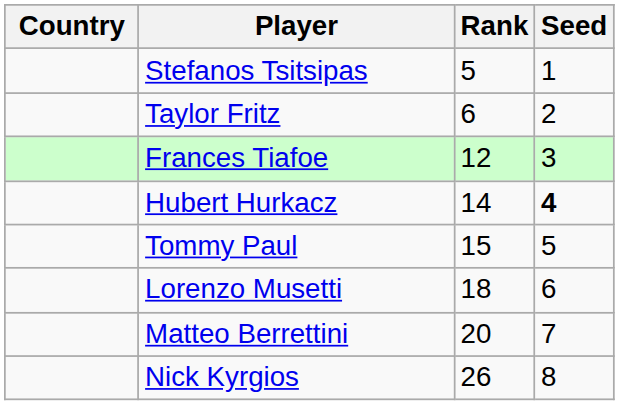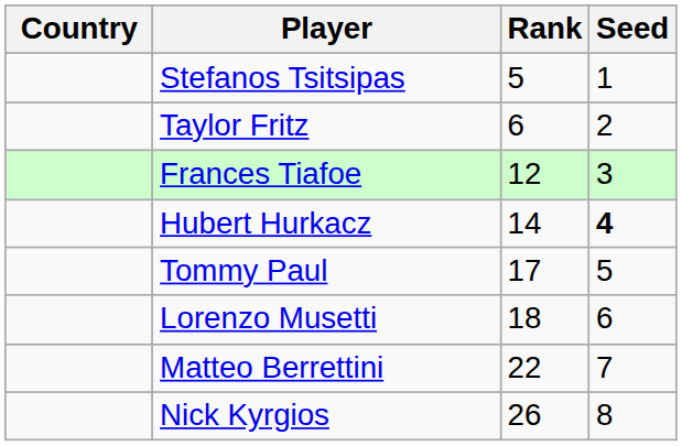Tommy Paul | Rank: 15 -> 17
Matteo Berrettini | Rank: 20 -> 22
